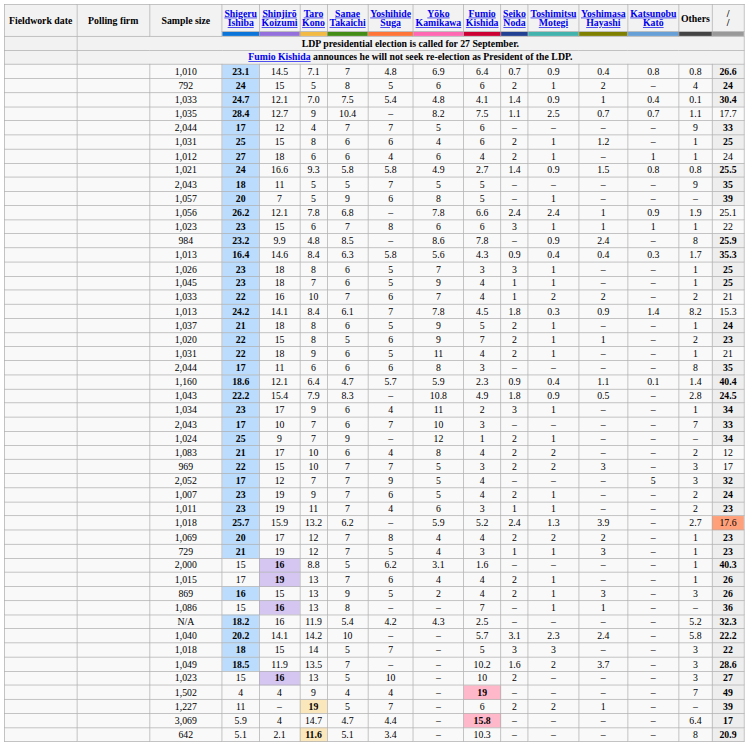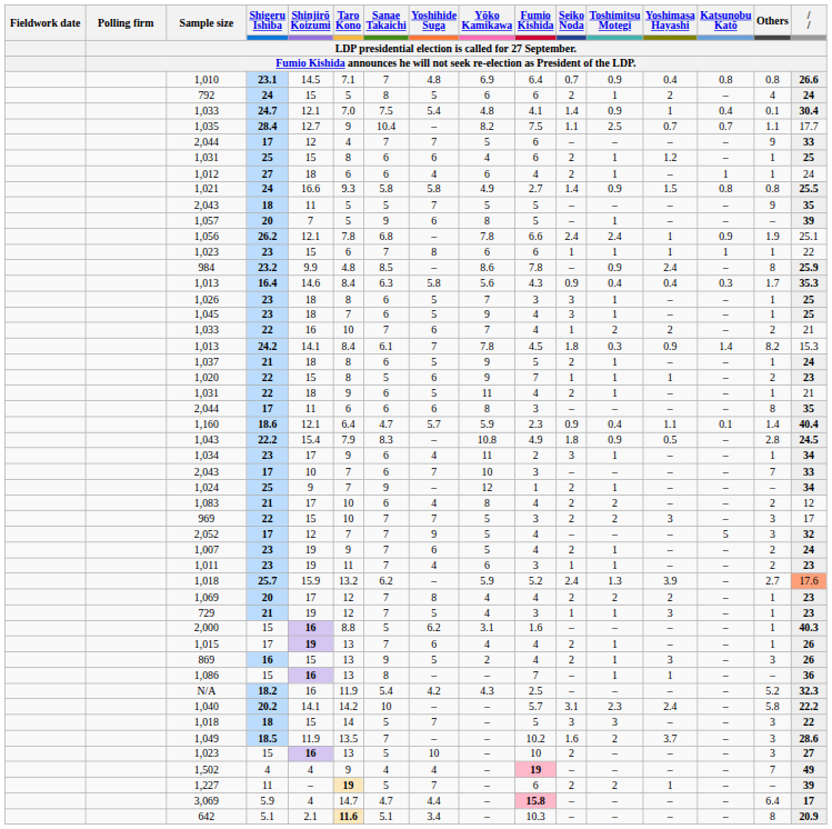1,023 / 23 | column 11: 3 -> 1
1,045 | column 11: 1 -> 3
1,020 | column 11: 2 -> 1
